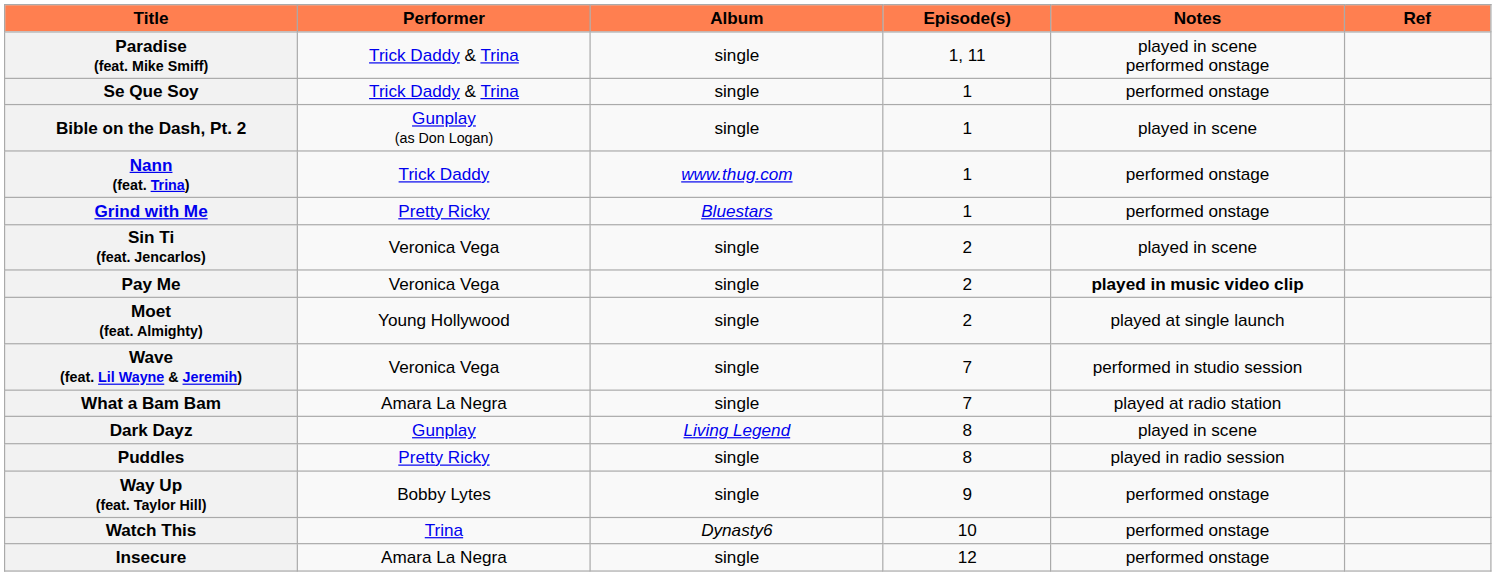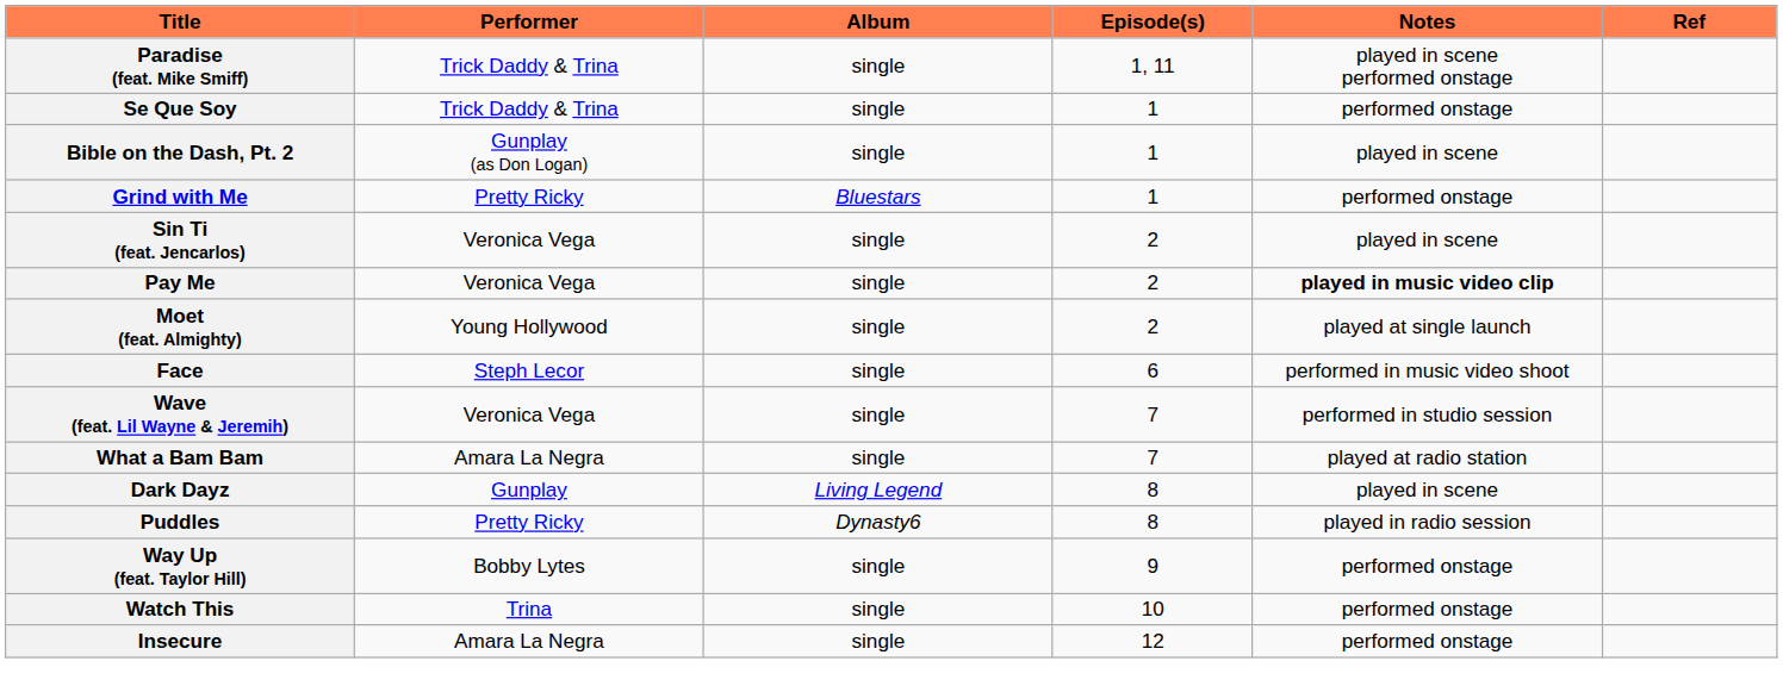- row: Nann (feat. Trina) | Trick Daddy | www.thug.com | 1 | performed onstage
+ row: Face | Steph Lecor | single | 6 | performed in music video shoot
Puddles | Album: single -> Dynasty6
Watch This | Album: Dynasty6 -> single
